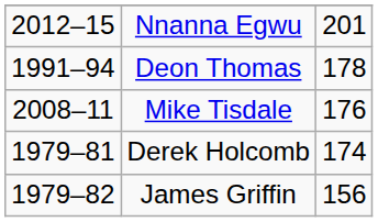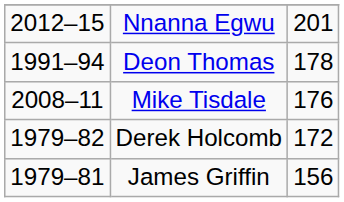Derek Holcomb | column 1: 1979–81 -> 1979–82
Derek Holcomb | column 3: 174 -> 172
James Griffin | column 1: 1979–82 -> 1979–81
